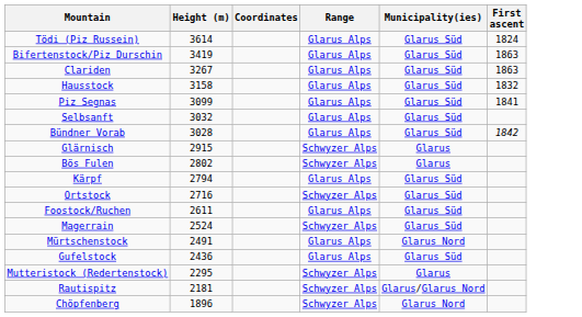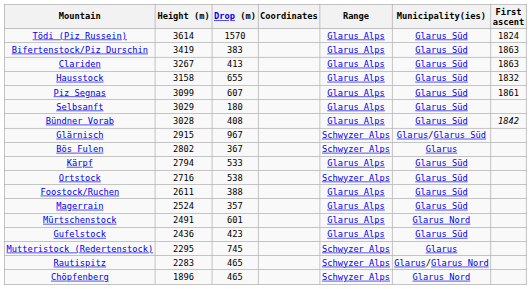+ column: Drop (m) | 1570 | 383 | 413 | 655 | 607 | 180 | 408 | 967 | 367 | 533 | 538 | 388 | 357 | 601 | 423 | 745 | 465 | 465
Piz Segnas | First ascent: 1841 -> 1861
Selbsanft | Height (m): 3032 -> 3029
Glärnisch | Municipality(ies): Glarus -> Glarus/Glarus Süd
Magerrain | Range: Schwyzer Alps -> Glarus Alps
Rautispitz | Height (m): 2181 -> 2283
